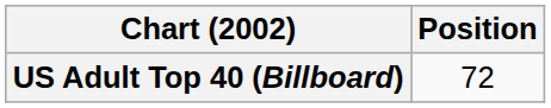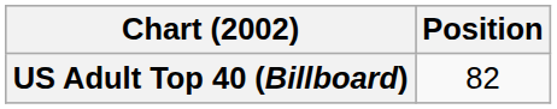US Adult Top 40 (Billboard) | Position: 72 -> 82
